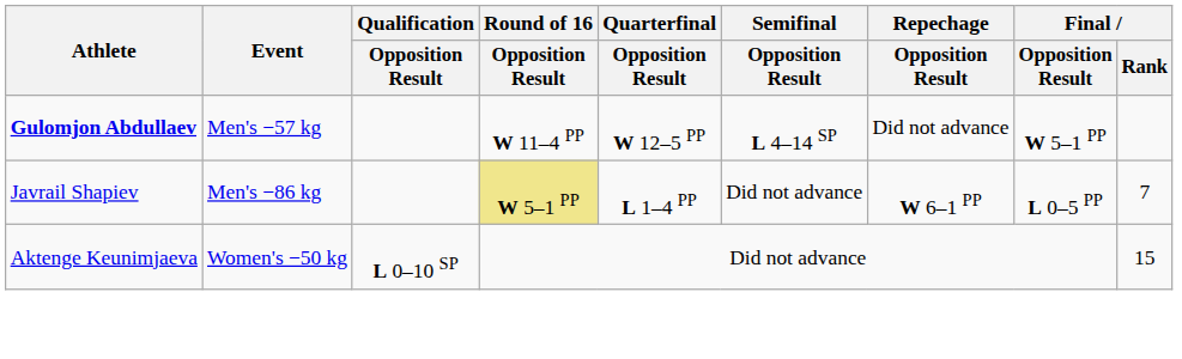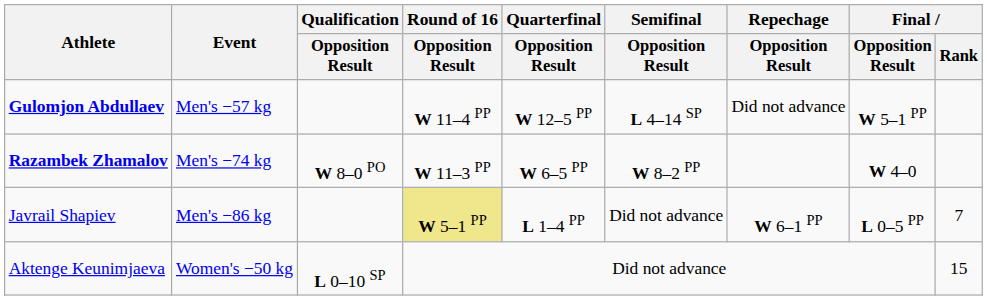+ row: Razambek Zhamalov | Men's −74 kg | W 8–0 PO | W 11–3 PP | W 6–5 PP | W 8–2 PP | W 4–0
